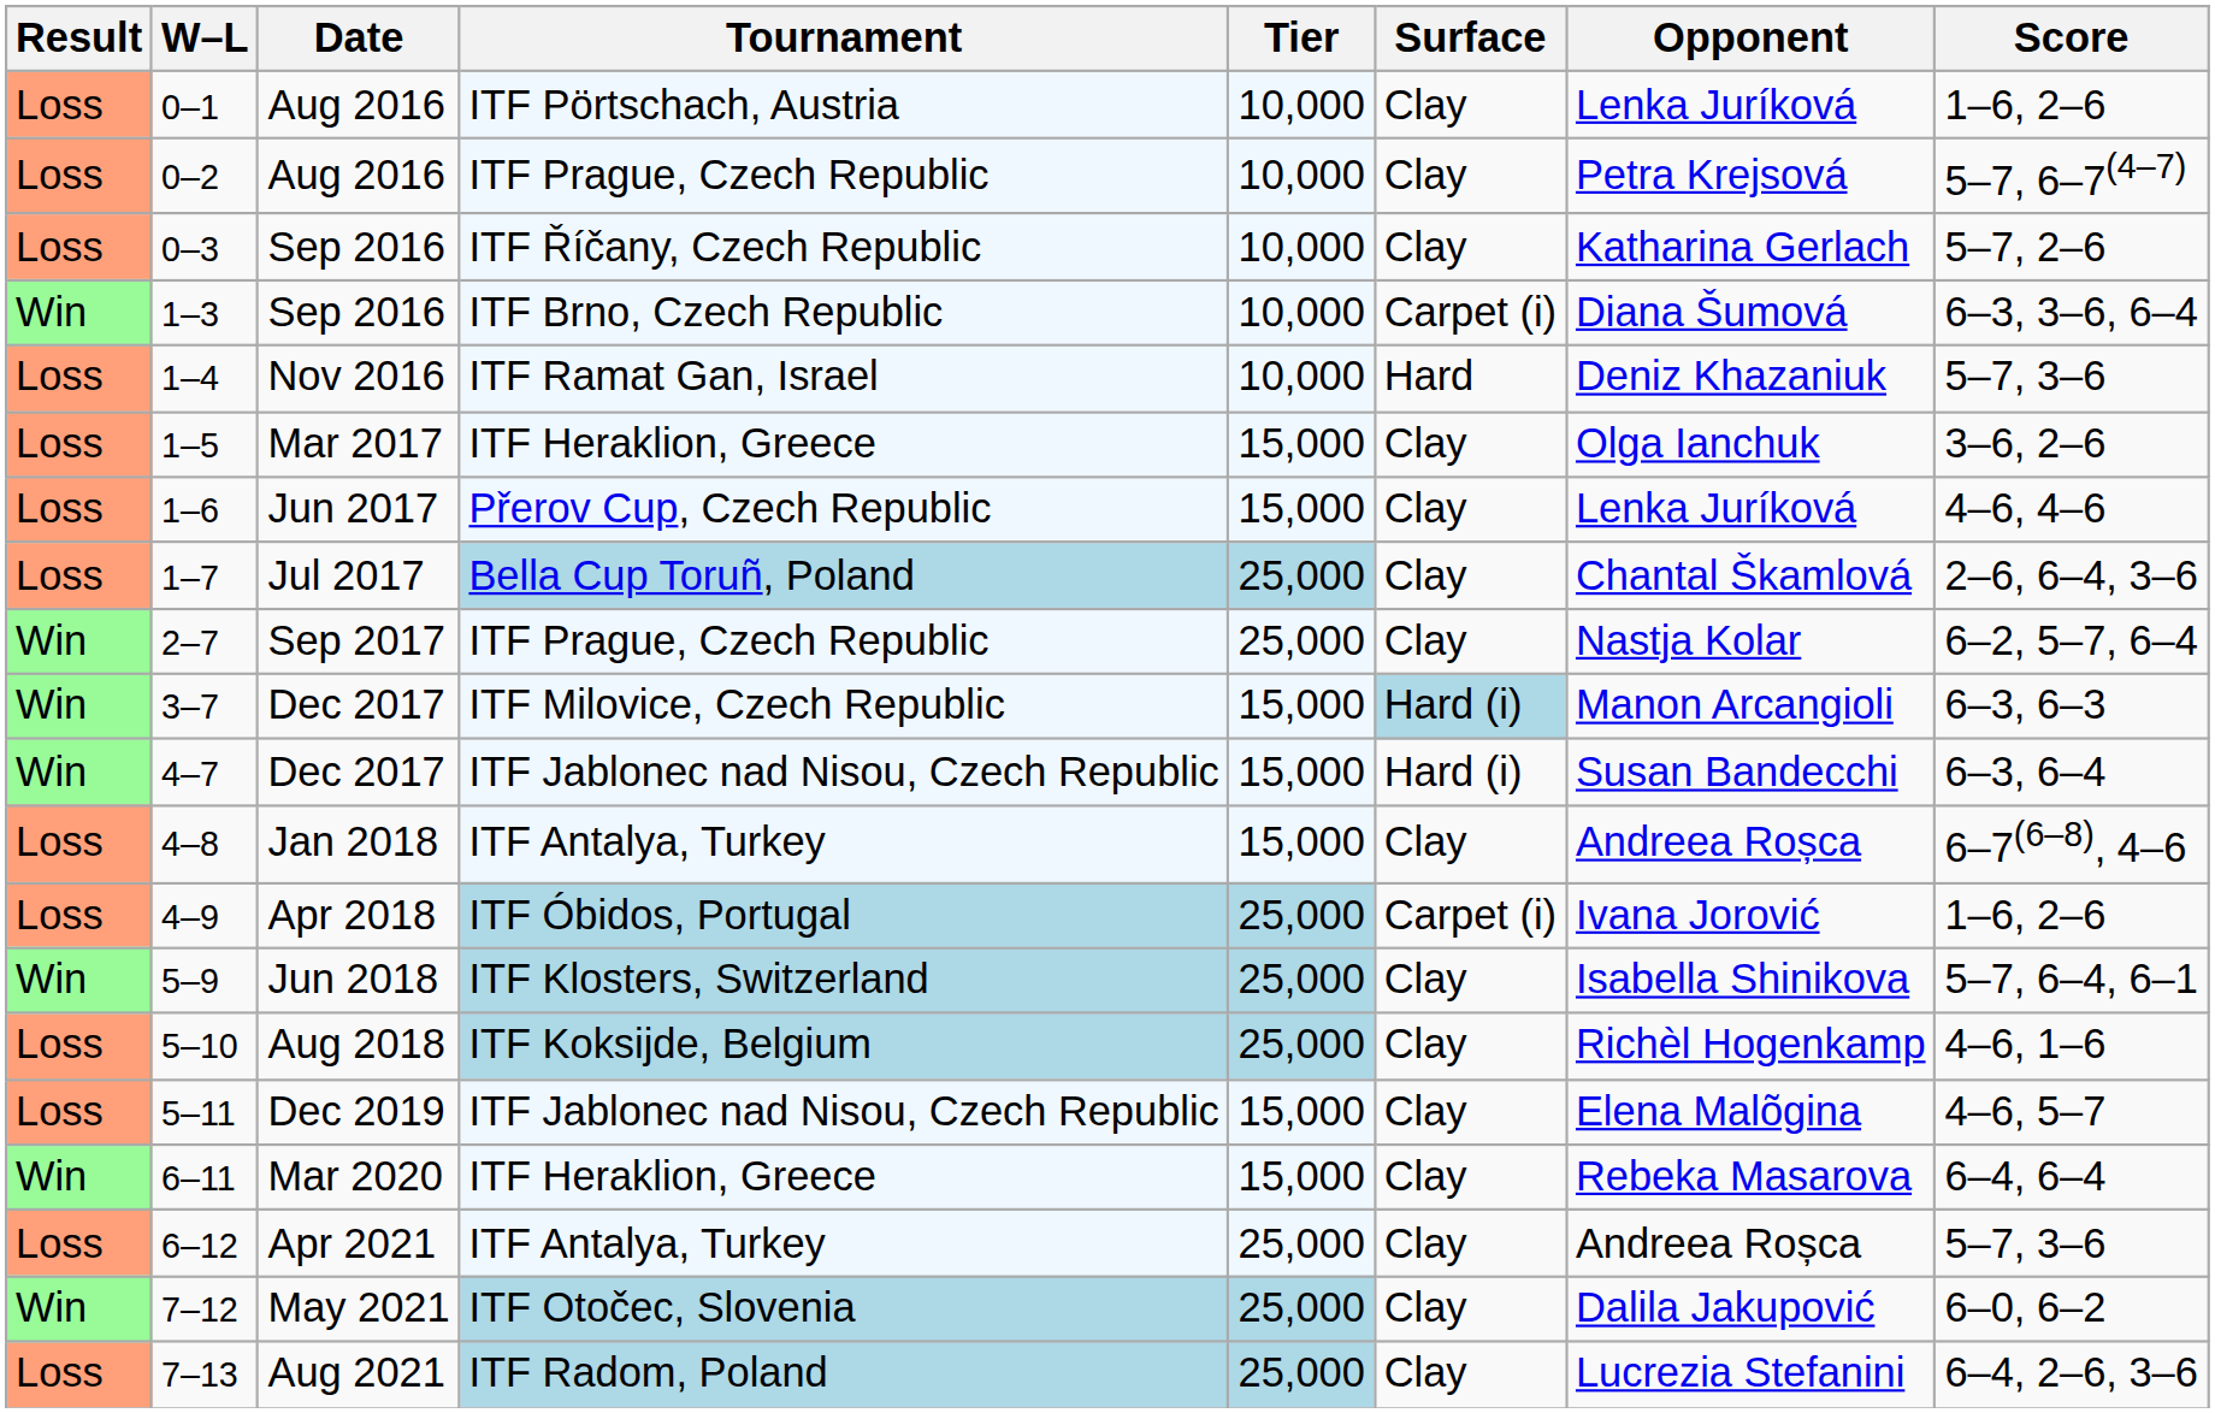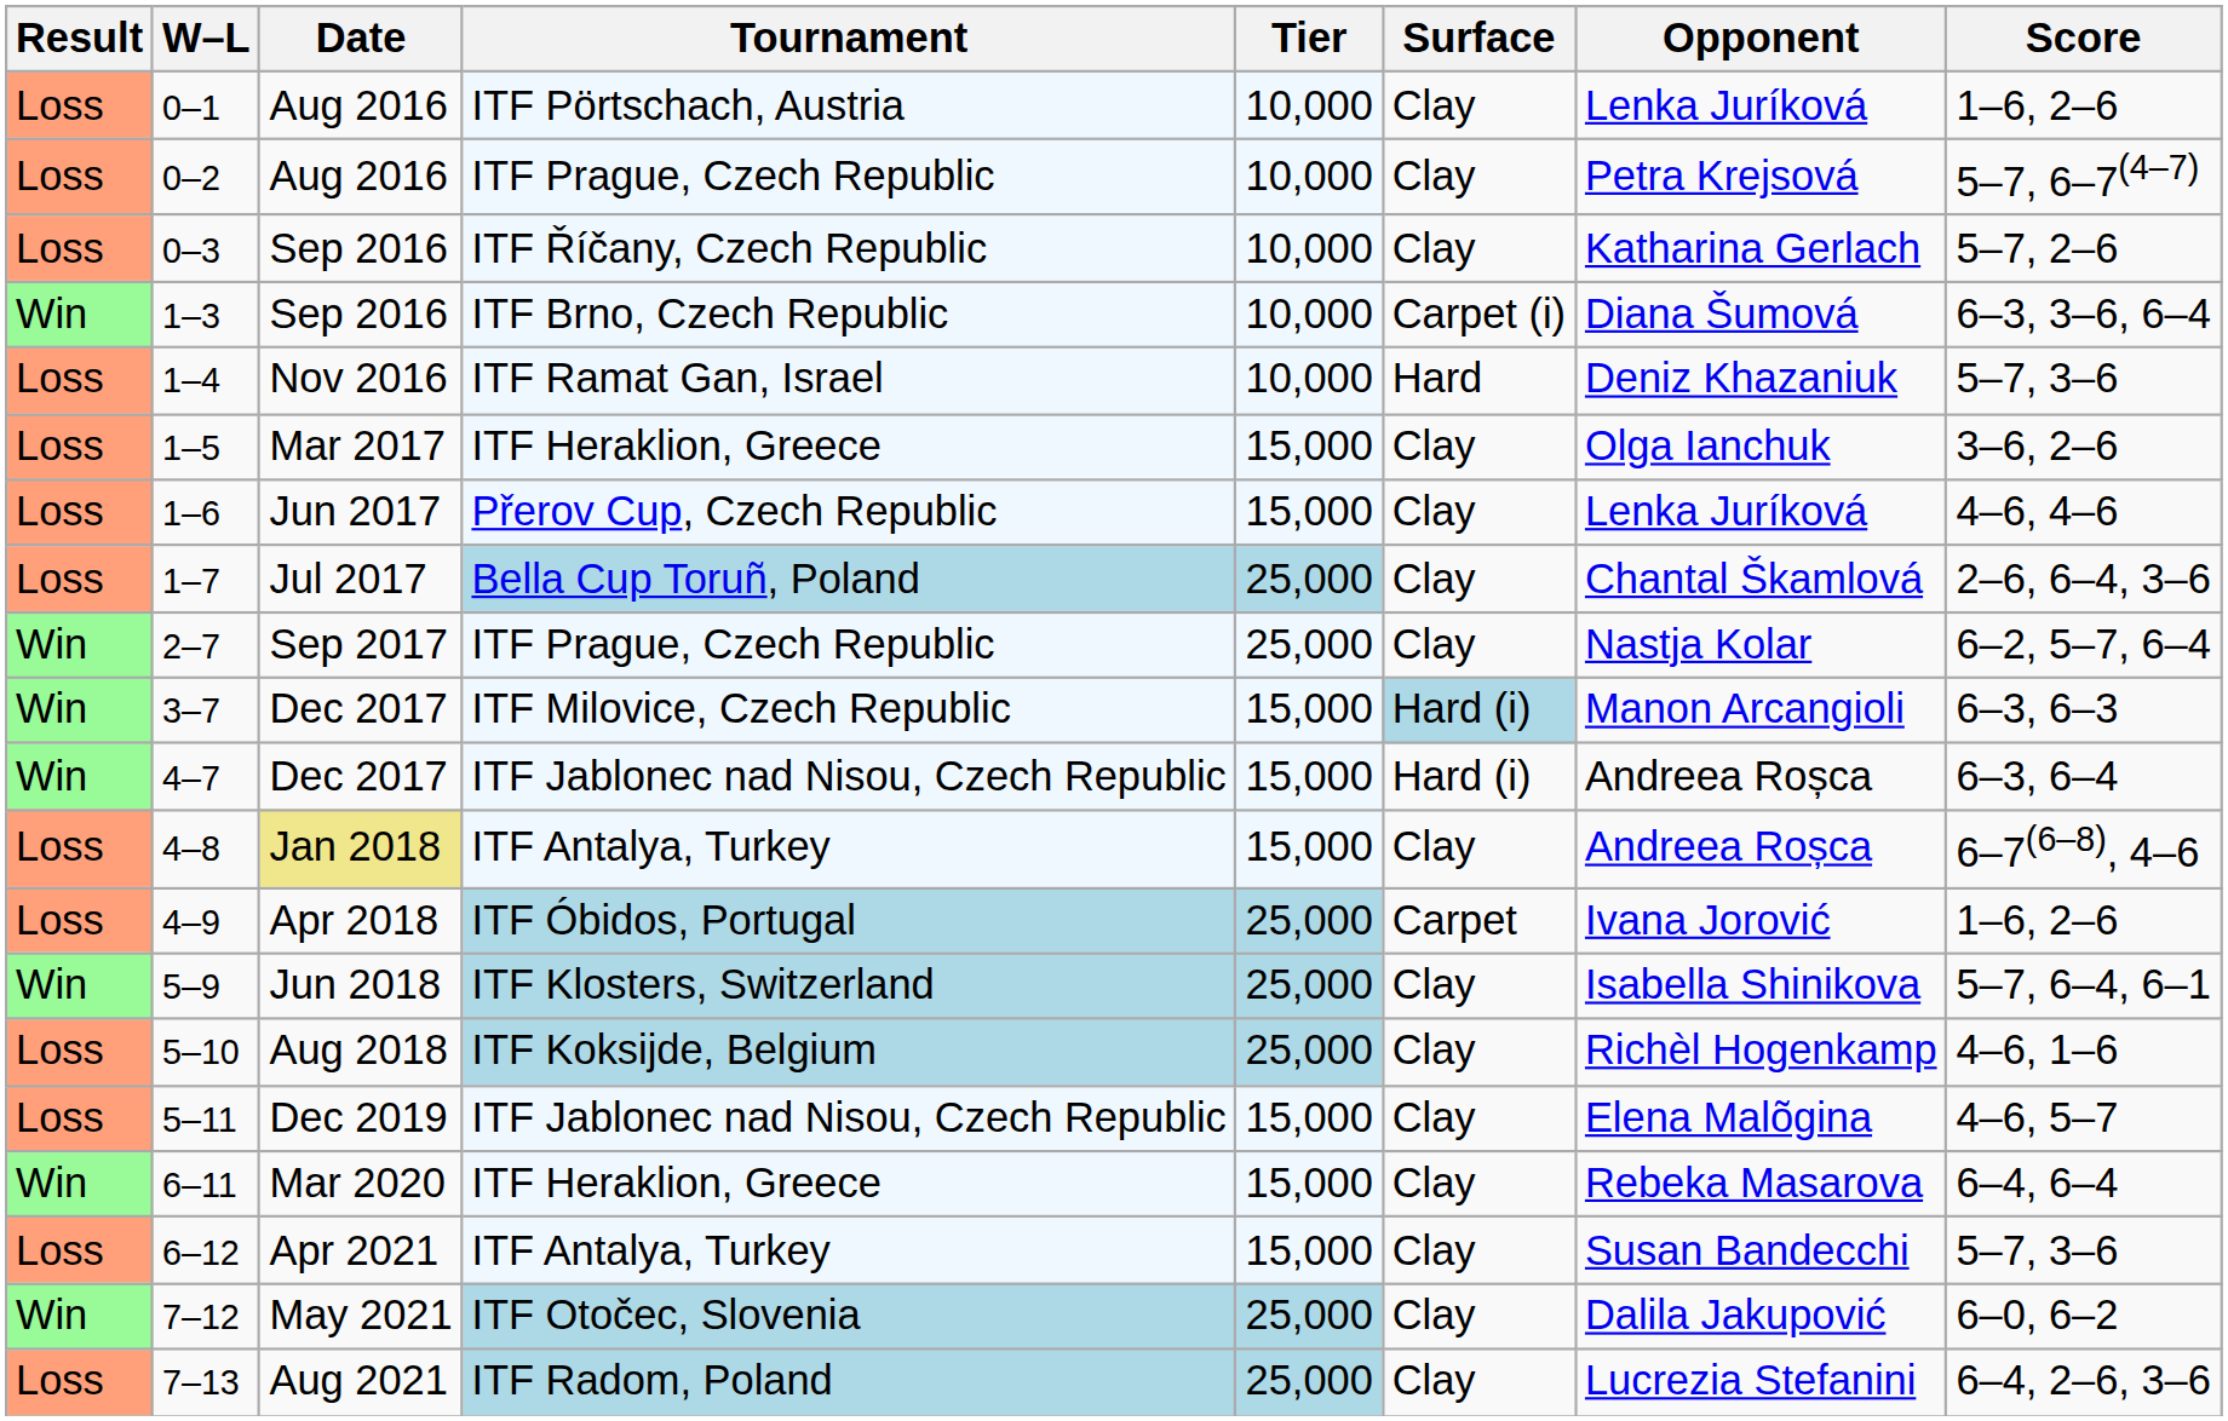4–7 | Opponent: Susan Bandecchi -> Andreea Roșca
4–8 | Date: no background -> khaki background
4–9 | Surface: Carpet (i) -> Carpet
6–12 | Tier: 25,000 -> 15,000
6–12 | Opponent: Andreea Roșca -> Susan Bandecchi
